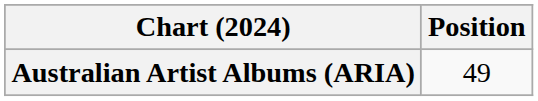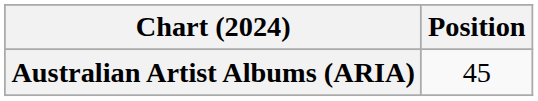Australian Artist Albums (ARIA) | Position: 49 -> 45
